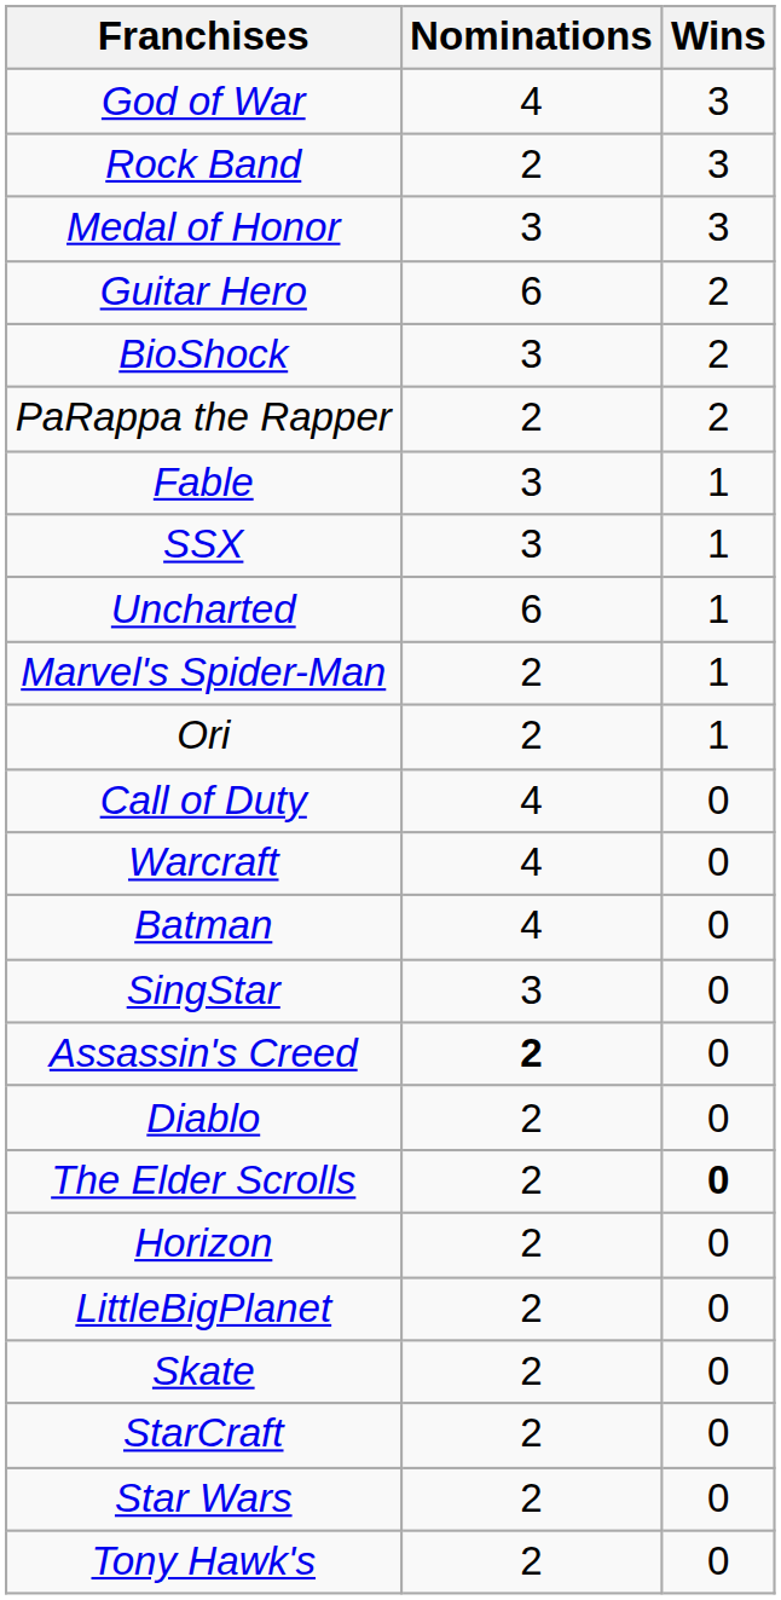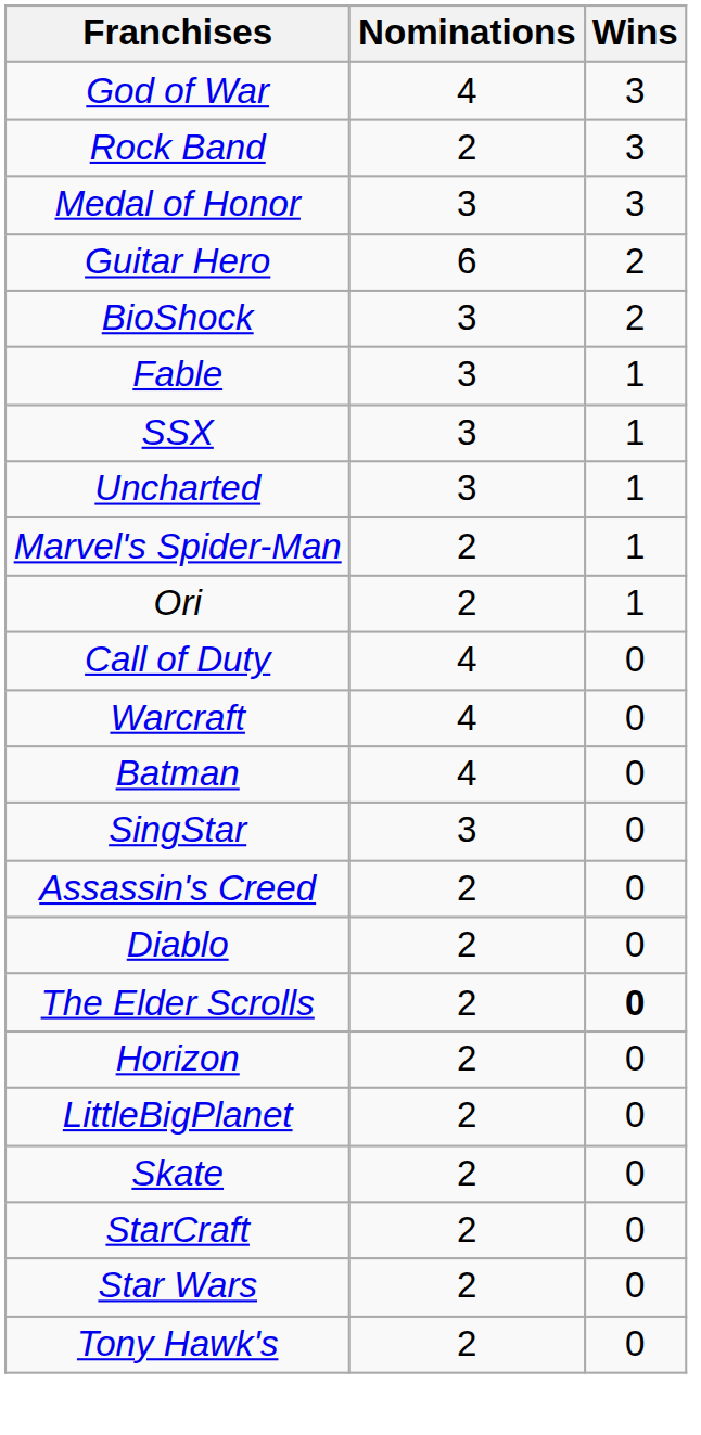- row: PaRappa the Rapper | 2 | 2
Uncharted | Nominations: 6 -> 3
Assassin's Creed | Nominations: bold -> normal
